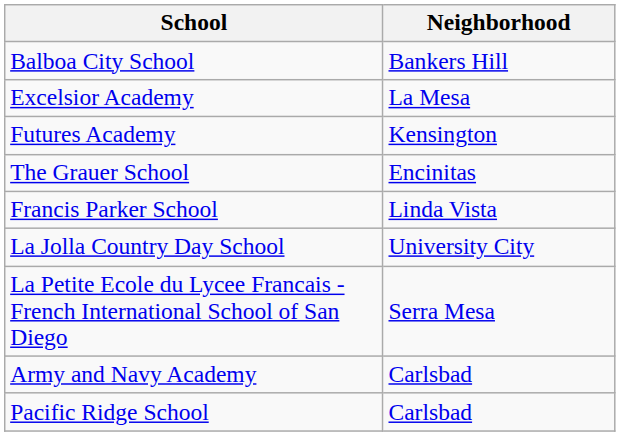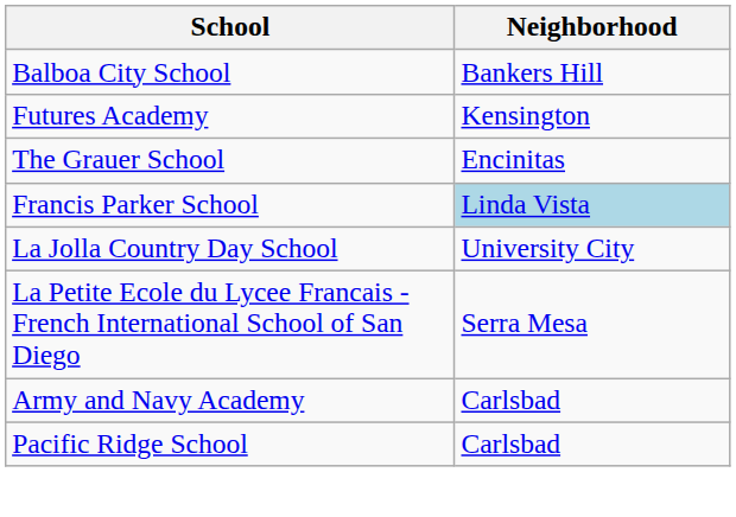- row: Excelsior Academy | La Mesa
Francis Parker School | Neighborhood: no background -> lightblue background
